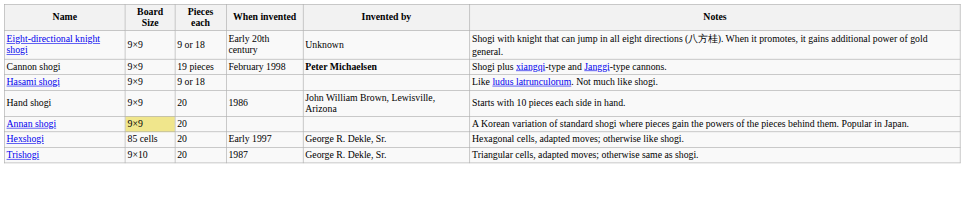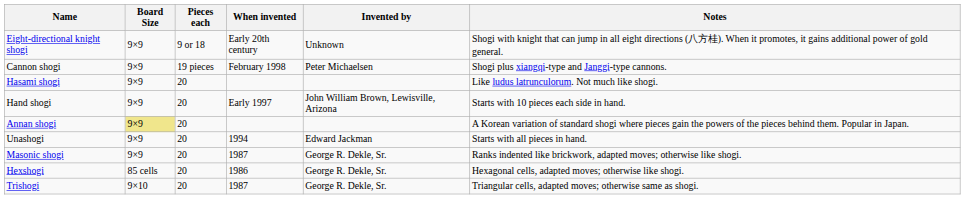Cannon shogi | Invented by: bold -> normal
Hasami shogi | Pieces each: 9 or 18 -> 20
Hand shogi | When invented: 1986 -> Early 1997
+ row: Unashogi | 9×9 | 20 | 1994 | Edward Jackman | Starts with all pieces in hand.
+ row: Masonic shogi | 9×9 | 20 | 1987 | George R. Dekle, Sr. | Ranks indented like brickwork, adapted moves; otherwise like shogi.
Hexshogi | When invented: Early 1997 -> 1986
